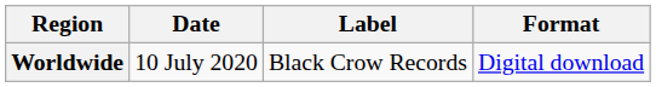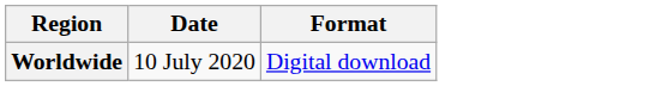- column: Label | Black Crow Records
